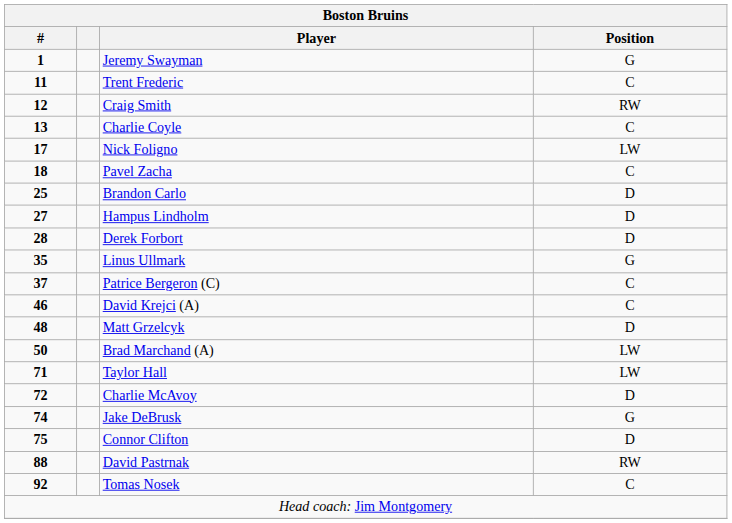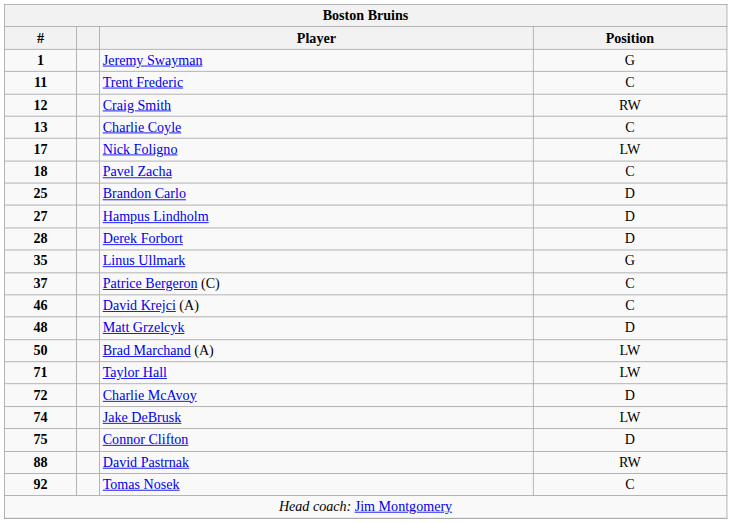Jake DeBrusk | Position: G -> LW
